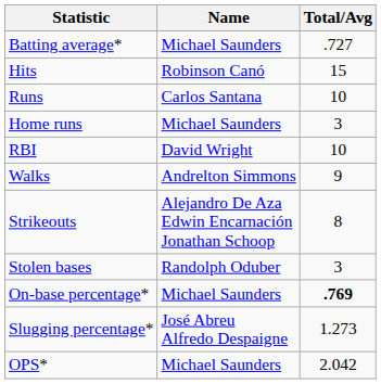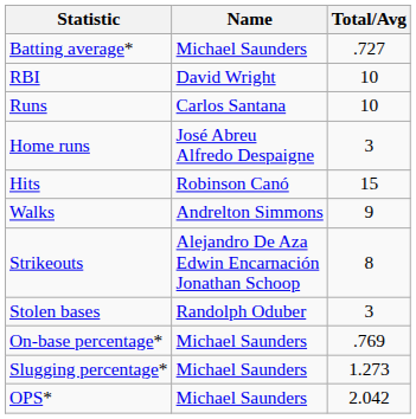rows swapped: Hits <-> RBI
Home runs | Name: Michael Saunders -> José Abreu Alfredo Despaigne
On-base percentage* | Total/Avg: bold -> normal
Slugging percentage* | Name: José Abreu Alfredo Despaigne -> Michael Saunders
